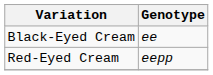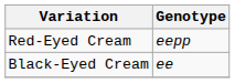rows swapped: Black-Eyed Cream <-> Red-Eyed Cream
